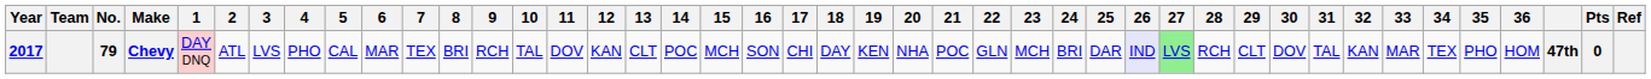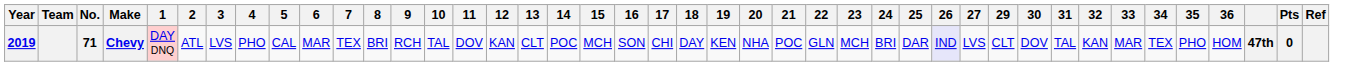- column: 28 | RCH
Chevy | Year: 2017 -> 2019
Chevy | No.: 79 -> 71
Chevy | 27: lightgreen background -> no background
